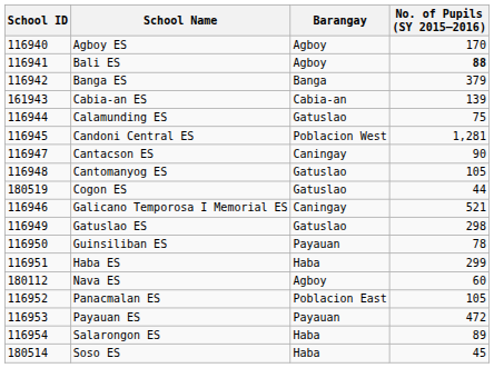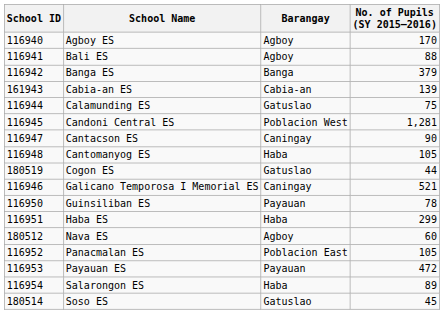Bali ES | No. of Pupils (SY 2015–2016): bold -> normal
Cantomanyog ES | Barangay: Gatuslao -> Haba
- row: 116949 | Gatuslao ES | Gatuslao | 298
Nava ES | School ID: 180112 -> 180512
Soso ES | Barangay: Haba -> Gatuslao
